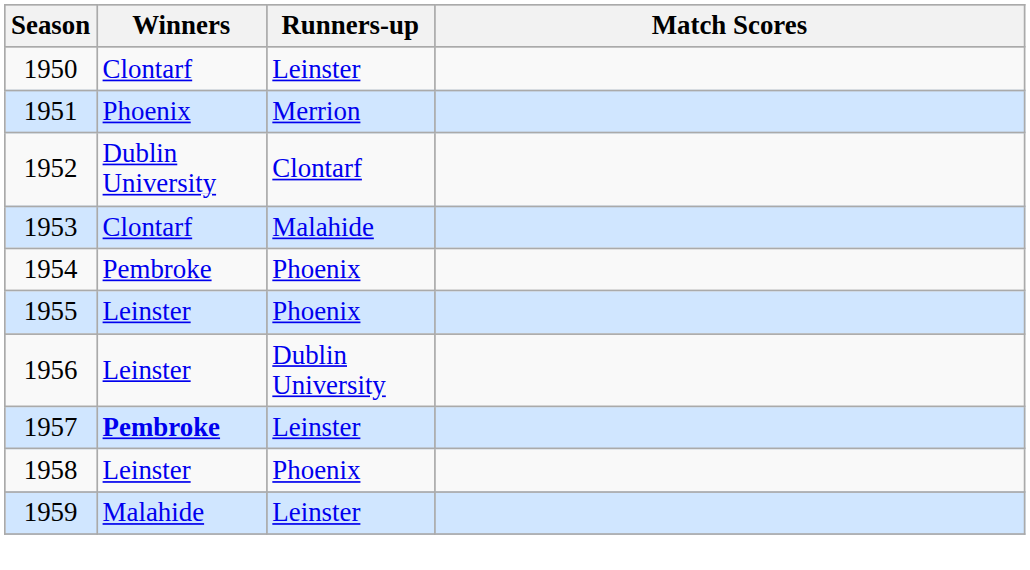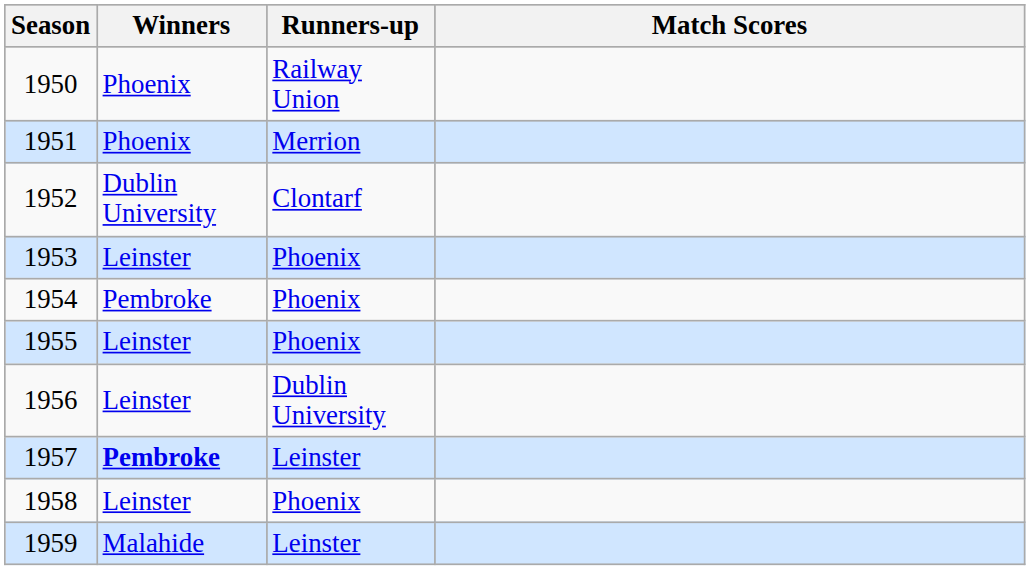1950 | Winners: Clontarf -> Phoenix
1950 | Runners-up: Leinster -> Railway Union
1953 | Winners: Clontarf -> Leinster
1953 | Runners-up: Malahide -> Phoenix
